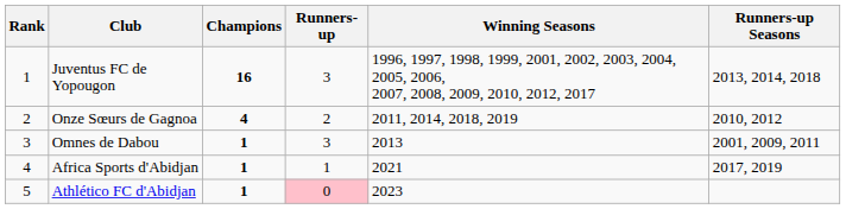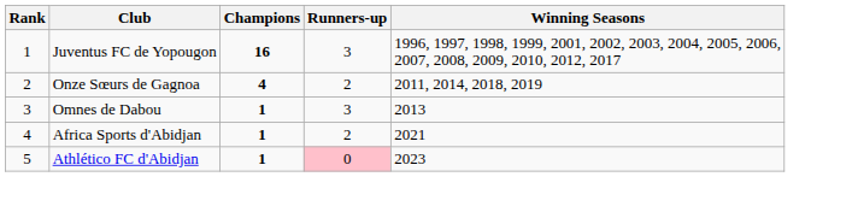- column: Runners-up Seasons | 2013, 2014, 2018 | 2010, 2012 | 2001, 2009, 2011 | 2017, 2019
Africa Sports d'Abidjan | Runners-up: 1 -> 2
